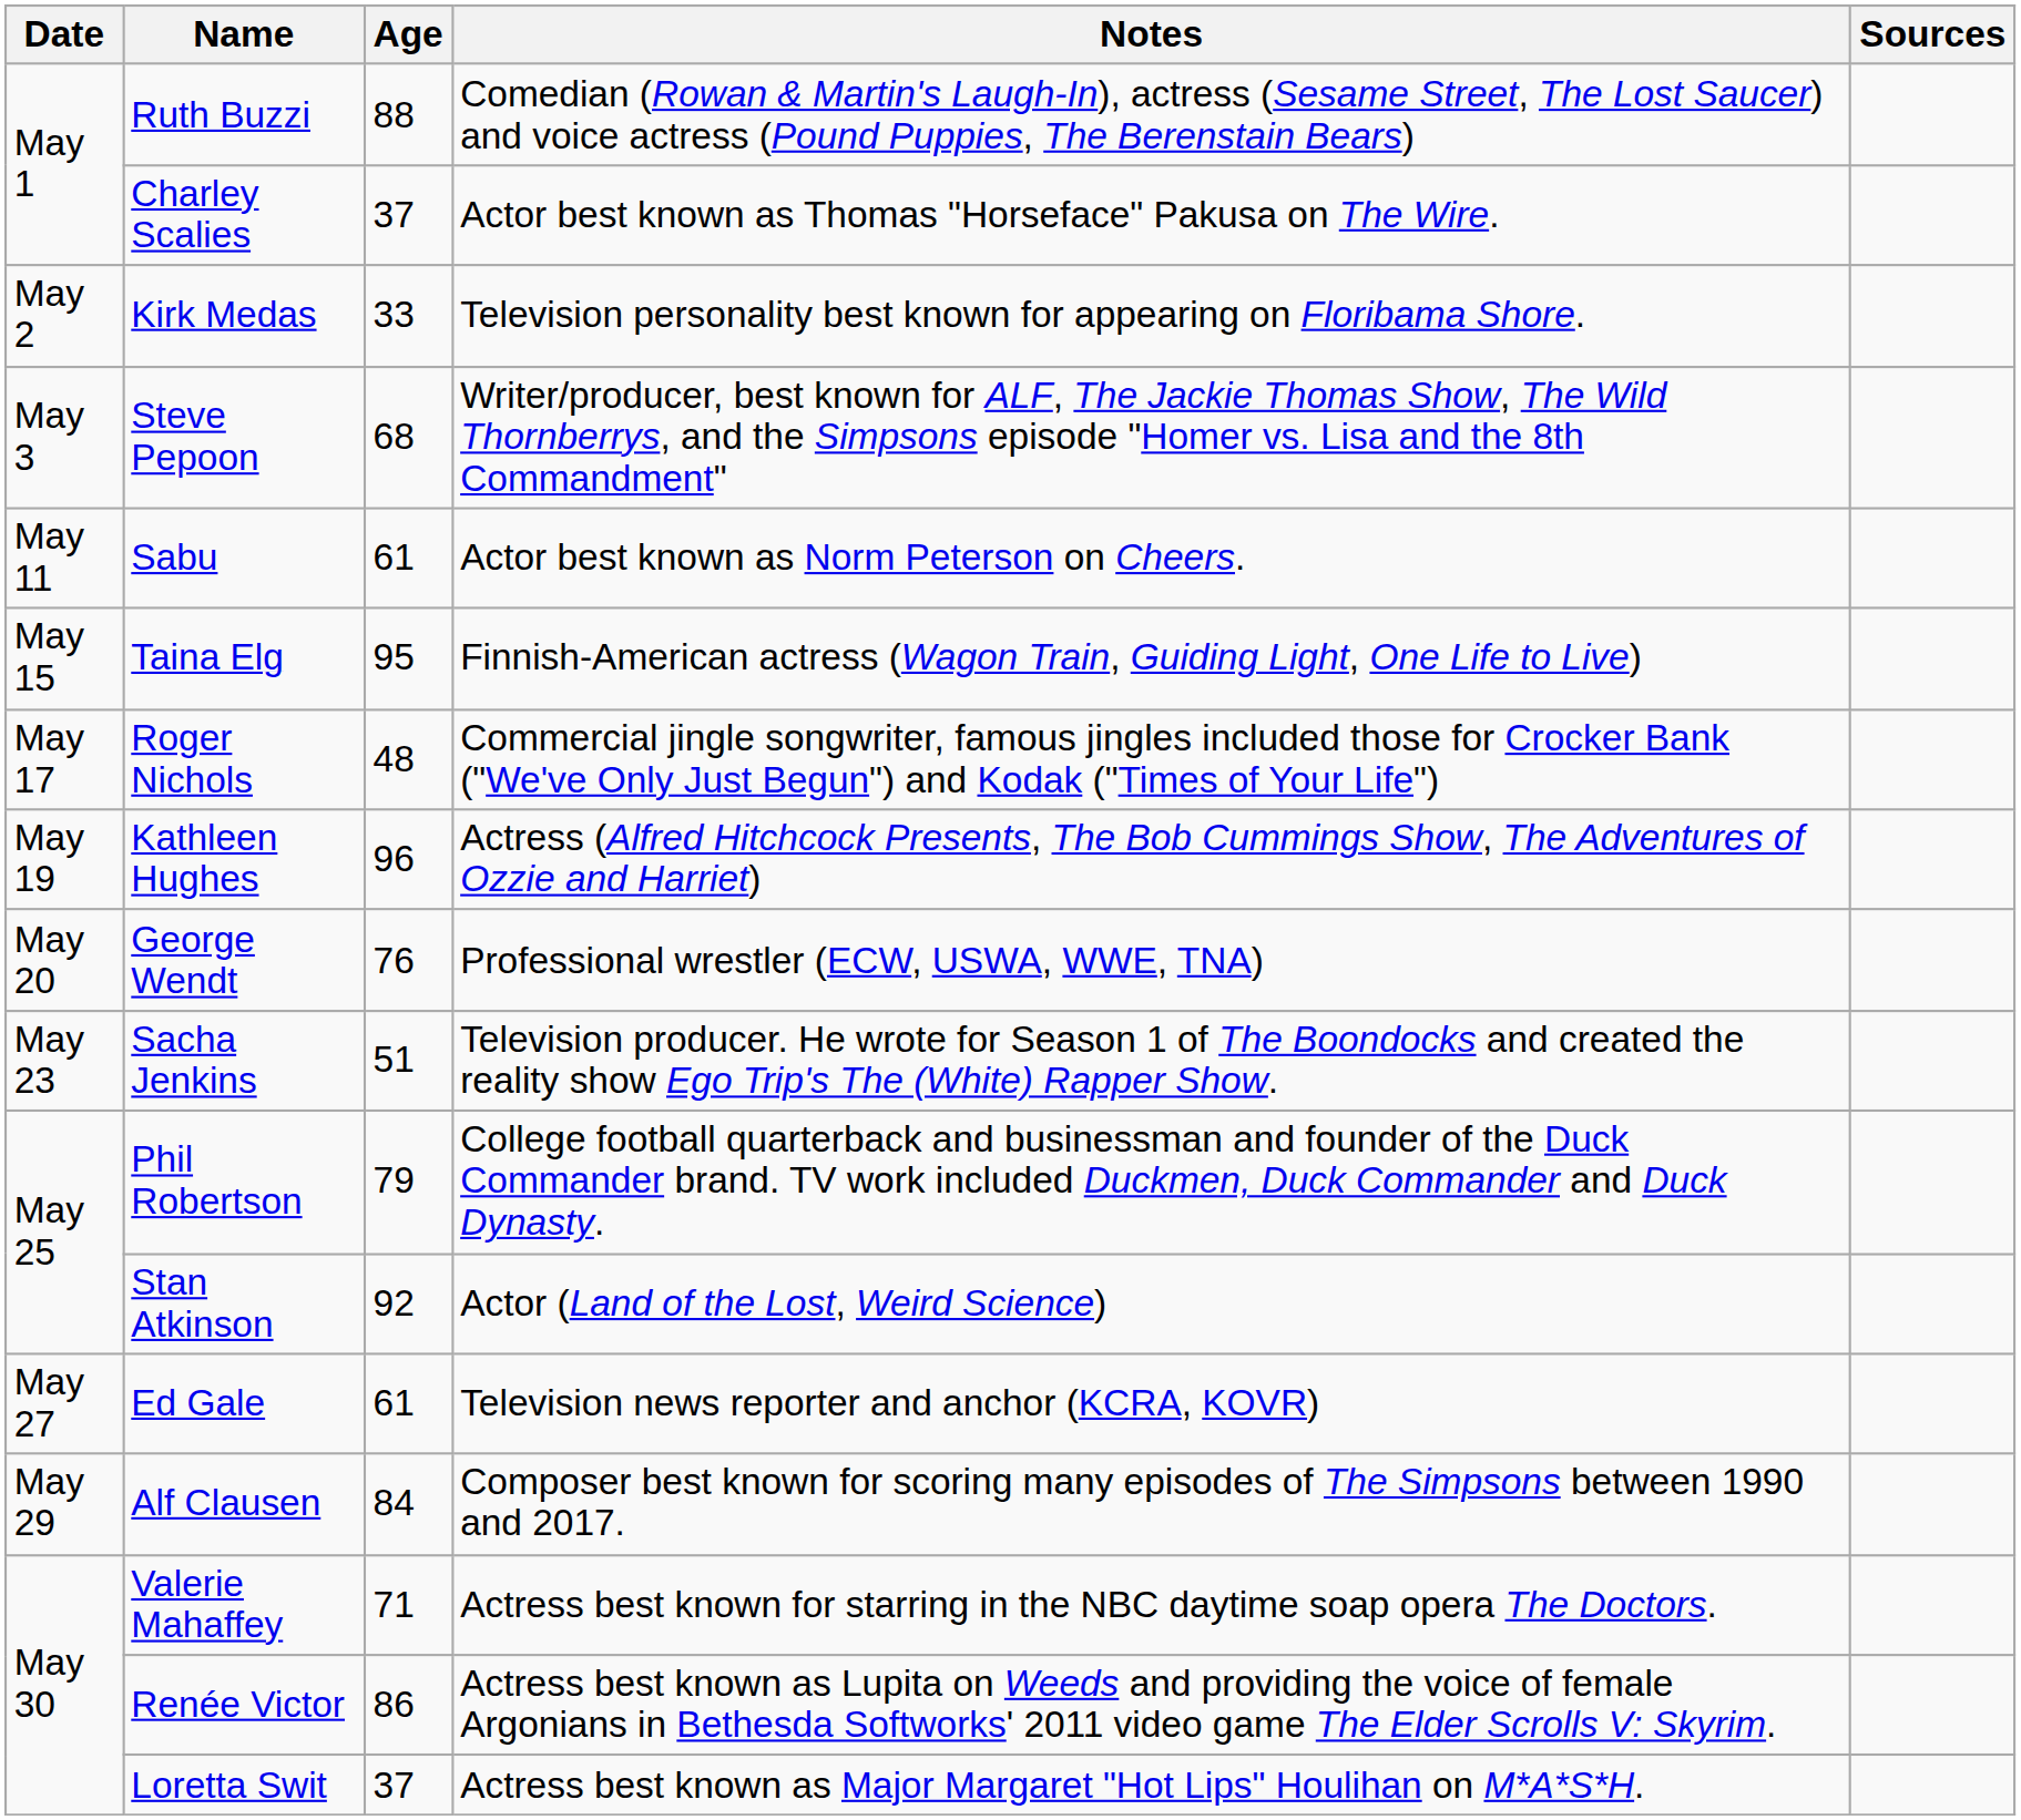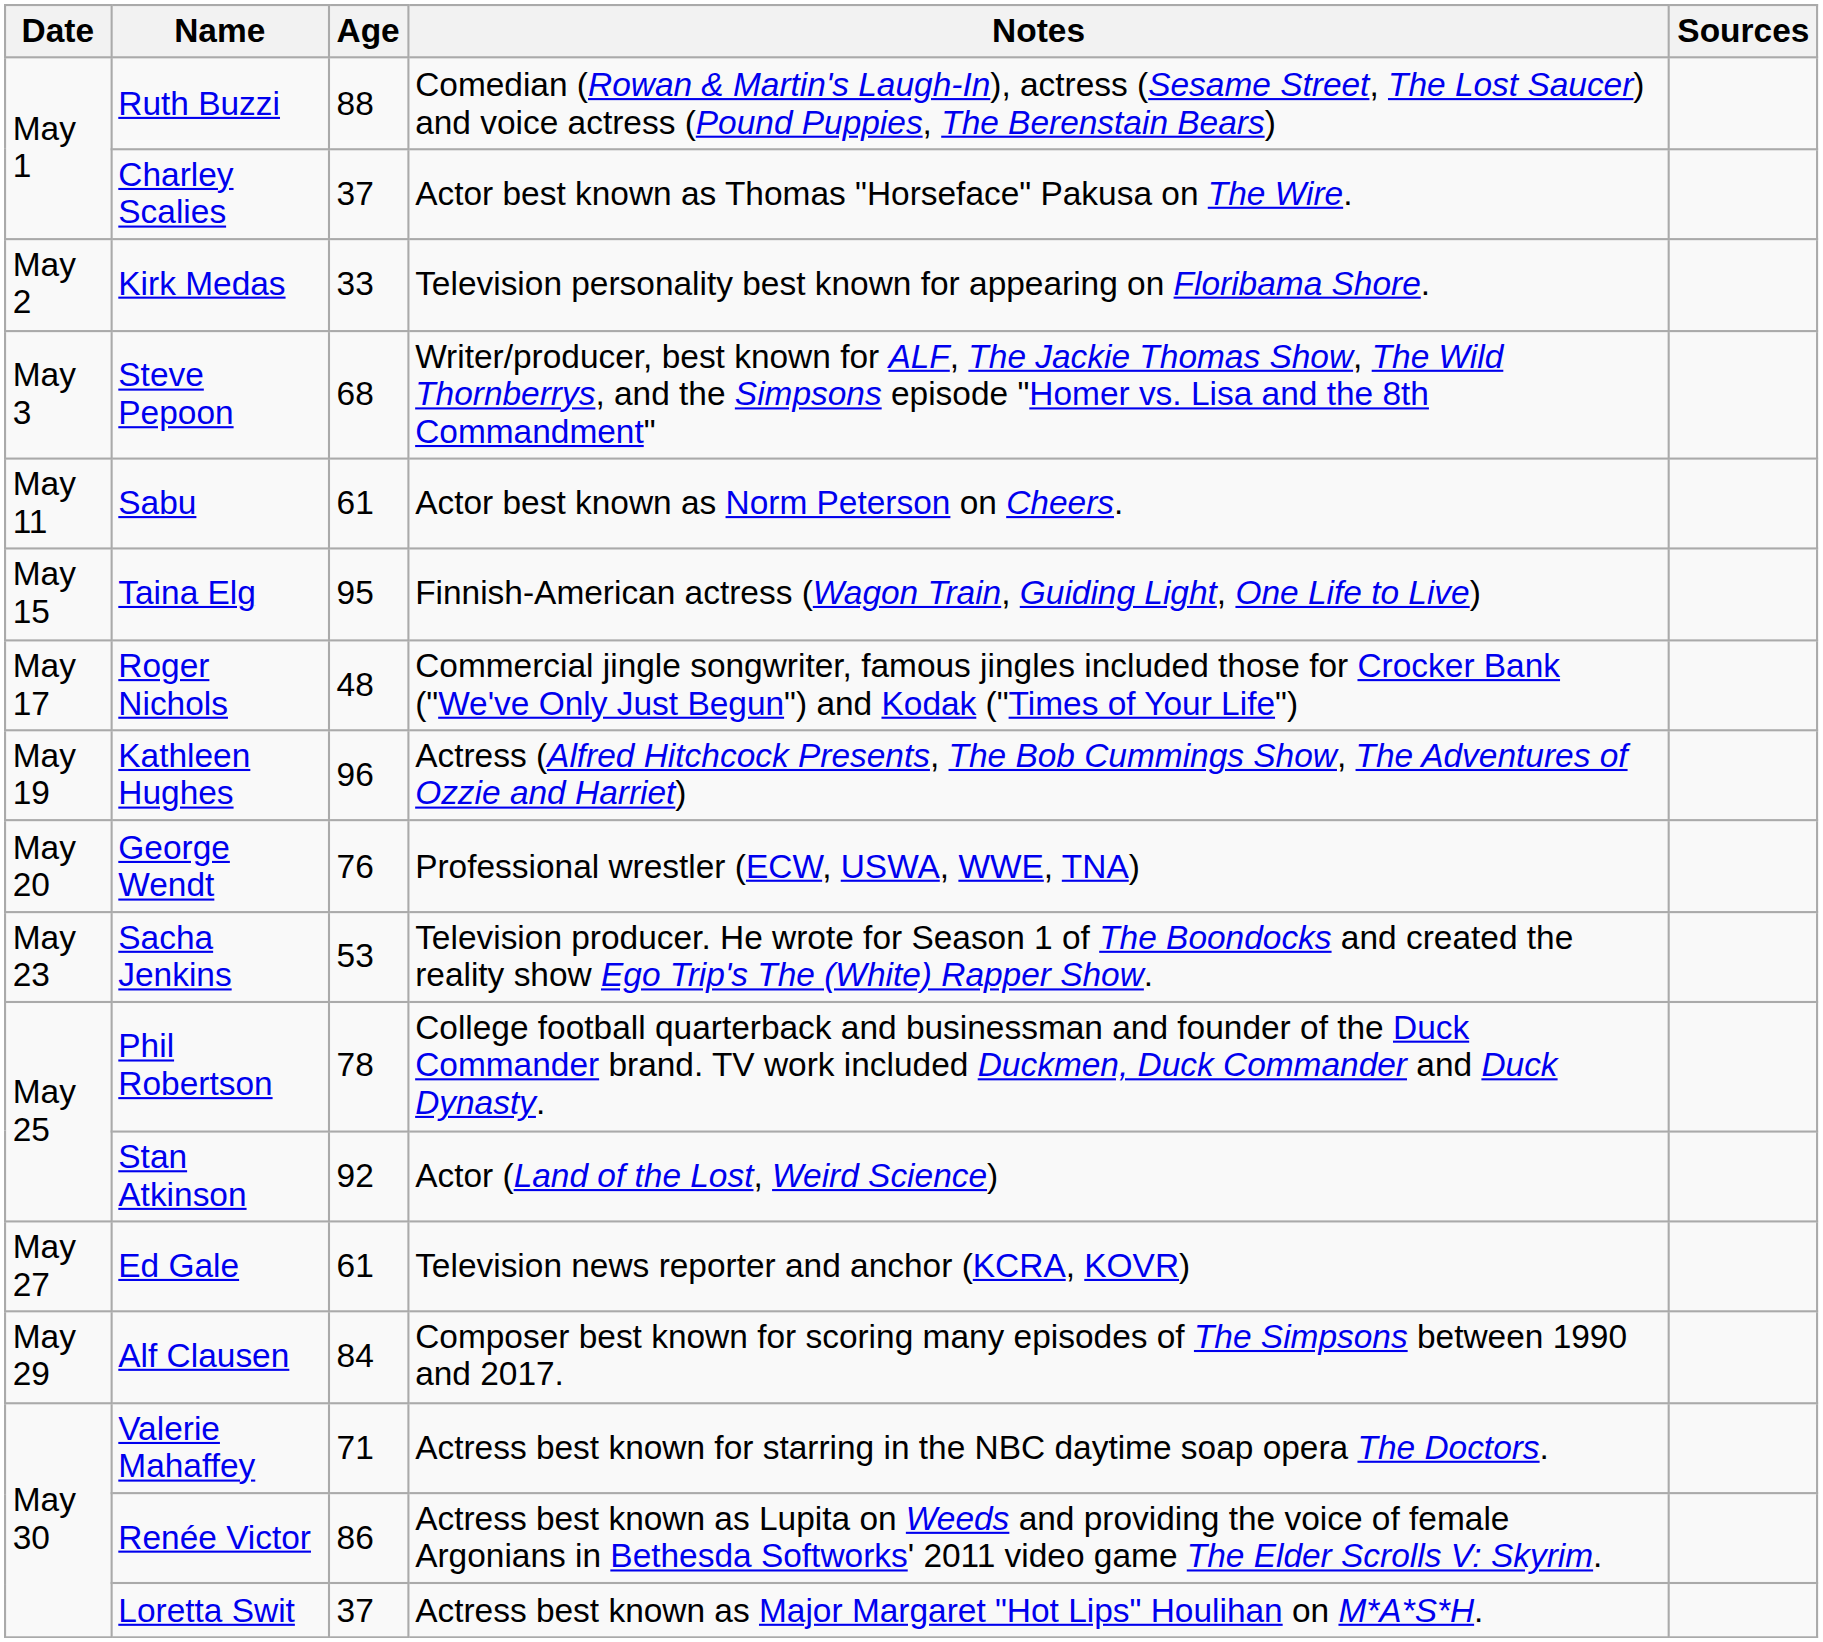Sacha Jenkins | Age: 51 -> 53
Phil Robertson | Age: 79 -> 78
